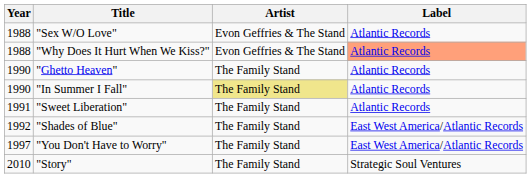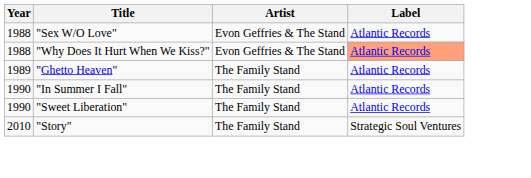"Ghetto Heaven" | Year: 1990 -> 1989
"In Summer I Fall" | Artist: khaki background -> no background
"Sweet Liberation" | Year: 1991 -> 1990
- row: 1992 | "Shades of Blue" | The Family Stand | East West America/Atlantic Records
- row: 1997 | "You Don't Have to Worry" | The Family Stand | East West America/Atlantic Records
